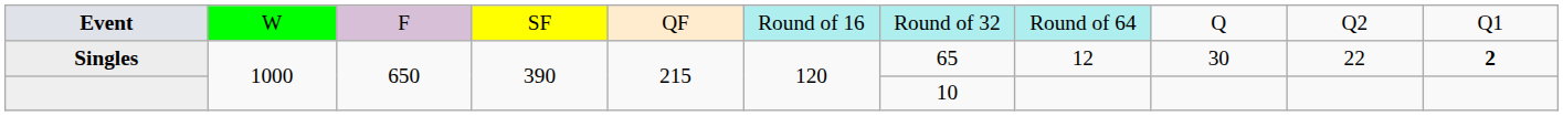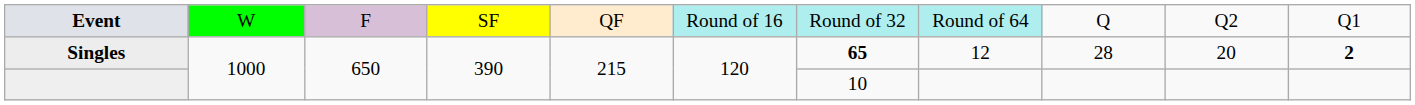Singles | column 7: normal -> bold
Singles | column 9: 30 -> 28
Singles | column 10: 22 -> 20
